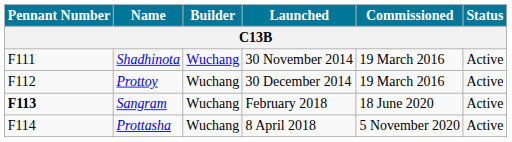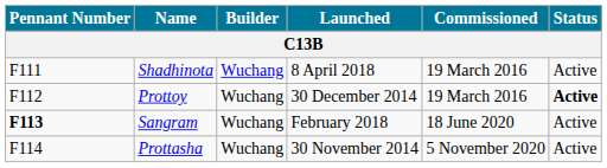Shadhinota | Launched: 30 November 2014 -> 8 April 2018
Prottoy | Status: normal -> bold
Prottasha | Launched: 8 April 2018 -> 30 November 2014
